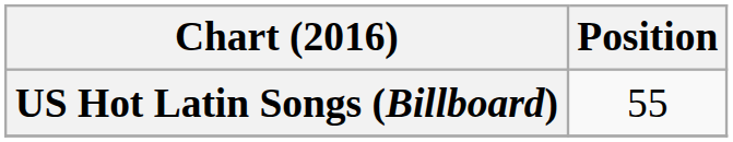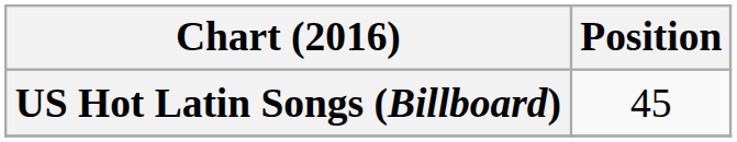US Hot Latin Songs (Billboard) | Position: 55 -> 45
